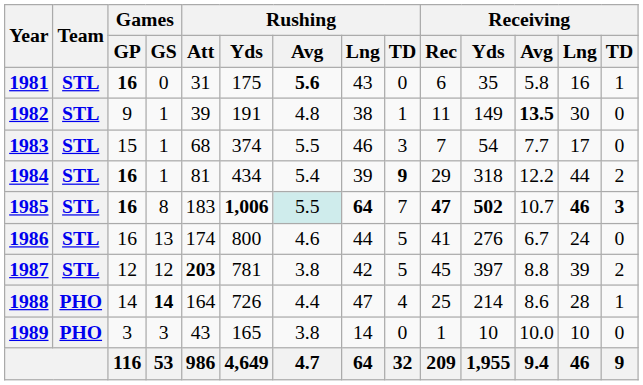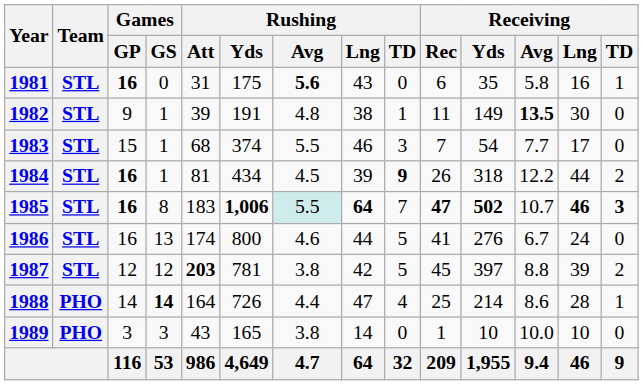1984 | Rushing / Avg: 5.4 -> 4.5
1984 | Receiving / Rec: 29 -> 26
